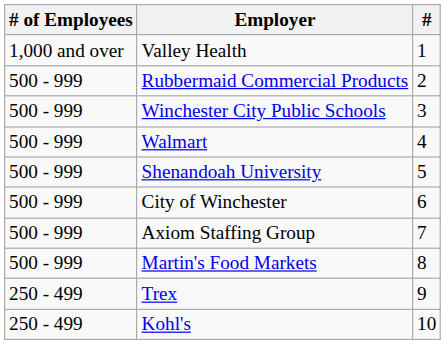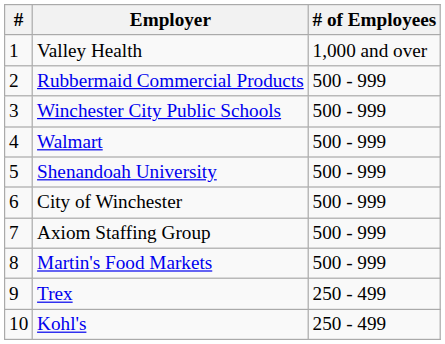columns swapped: # <-> # of Employees
